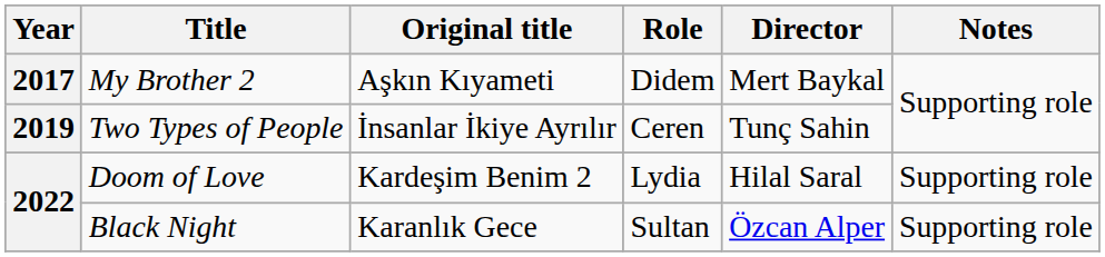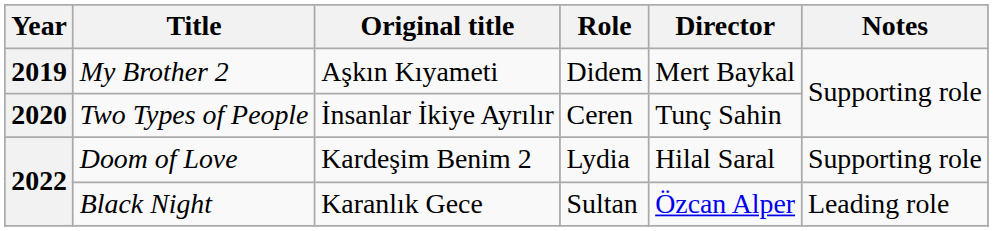My Brother 2 | Year: 2017 -> 2019
Two Types of People | Year: 2019 -> 2020
Black Night | Notes: Supporting role -> Leading role
